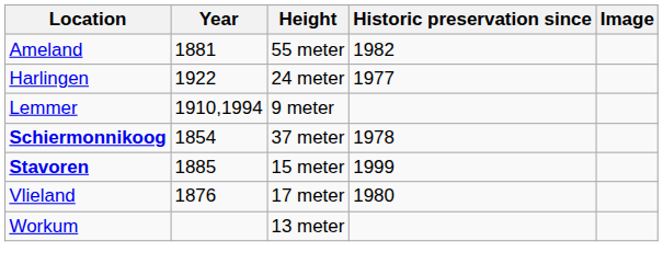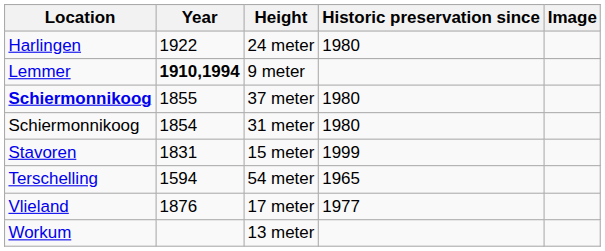- row: Ameland | 1881 | 55 meter | 1982
24 meter | Historic preservation since: 1977 -> 1980
9 meter | Year: normal -> bold
37 meter | Year: 1854 -> 1855
37 meter | Historic preservation since: 1978 -> 1980
+ row: Schiermonnikoog | 1854 | 31 meter | 1980
15 meter | Location: bold -> normal
15 meter | Year: 1885 -> 1831
+ row: Terschelling | 1594 | 54 meter | 1965
17 meter | Historic preservation since: 1980 -> 1977
